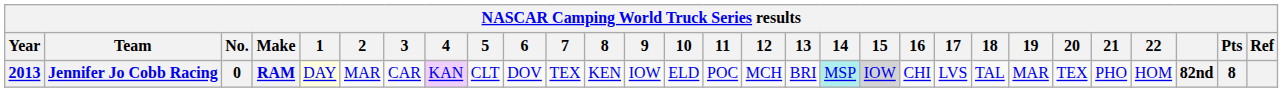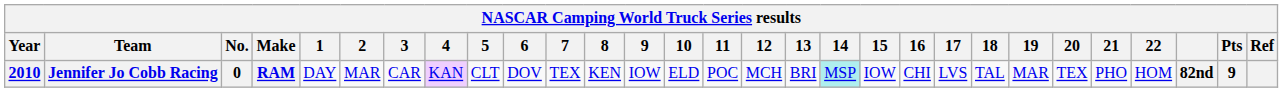Jennifer Jo Cobb Racing | Year: 2013 -> 2010
Jennifer Jo Cobb Racing | 1: lightyellow background -> no background
Jennifer Jo Cobb Racing | 15: lightgrey background -> no background
Jennifer Jo Cobb Racing | Pts: 8 -> 9
